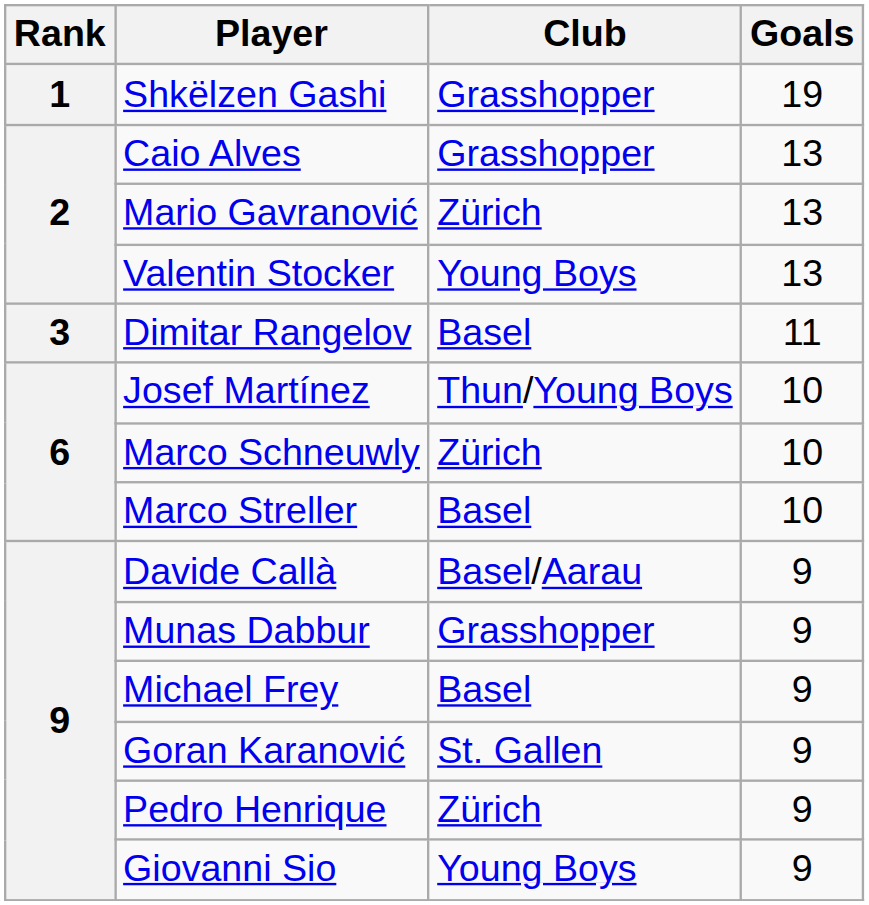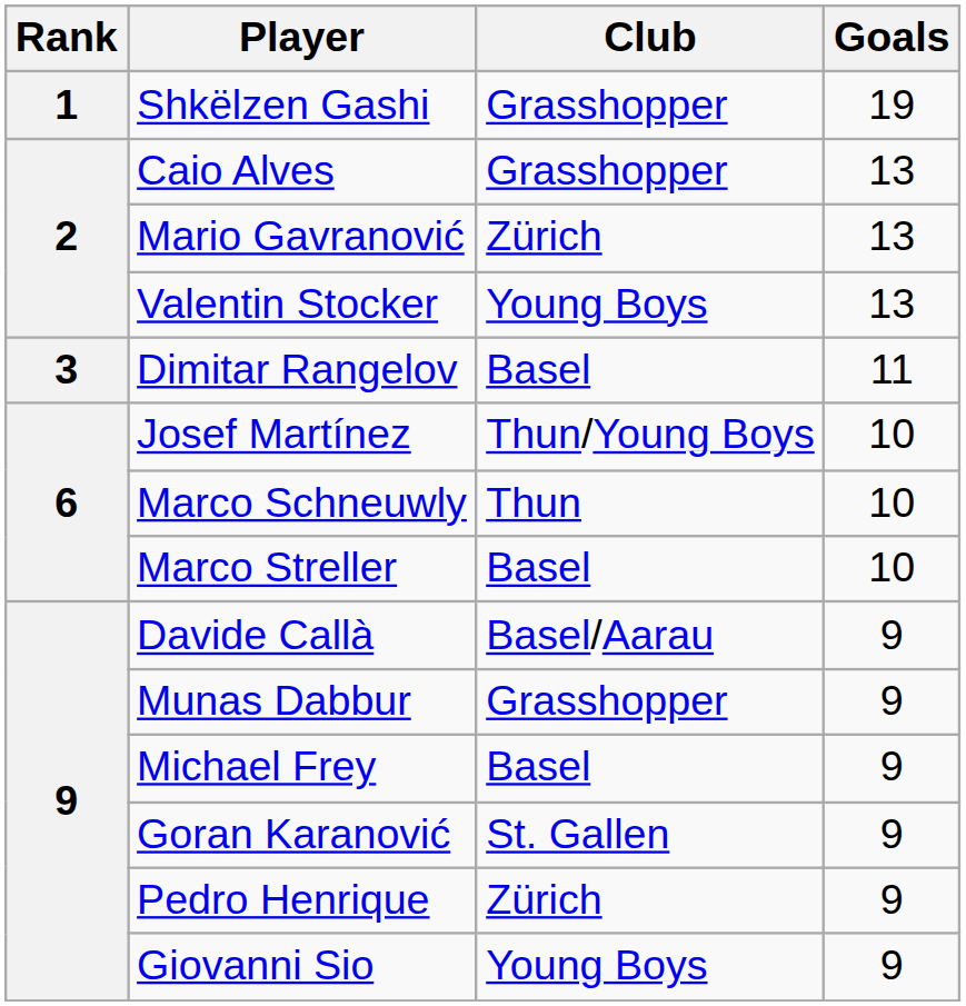Marco Schneuwly | Club: Zürich -> Thun
